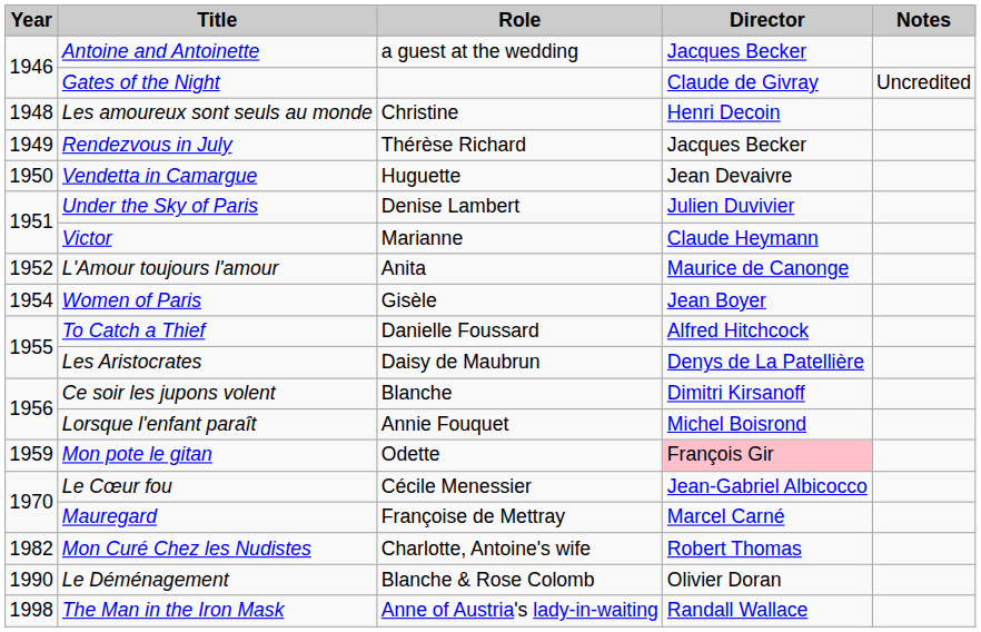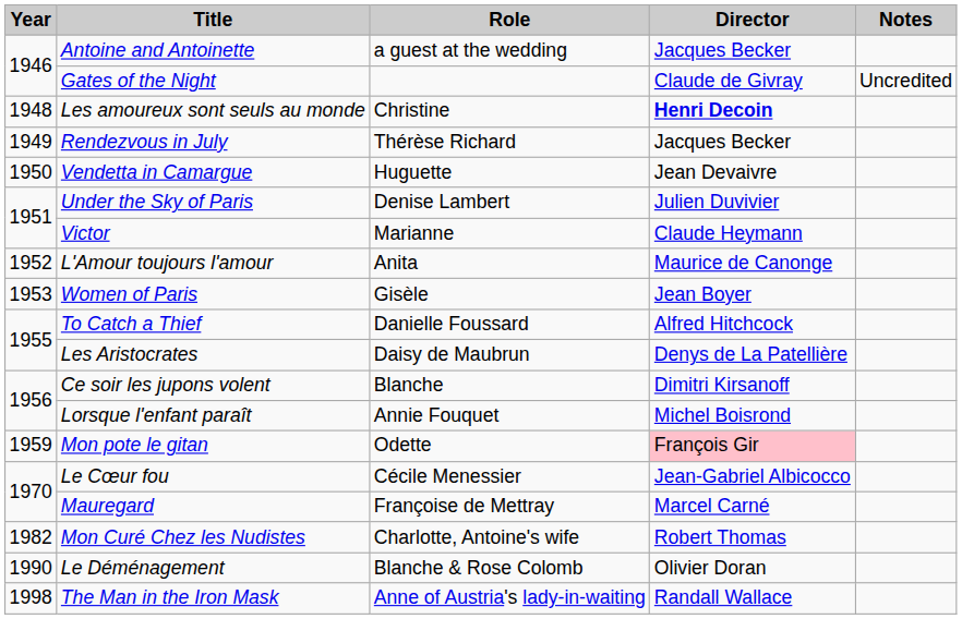Les amoureux sont seuls au monde | Director: normal -> bold
Women of Paris | Year: 1954 -> 1953
